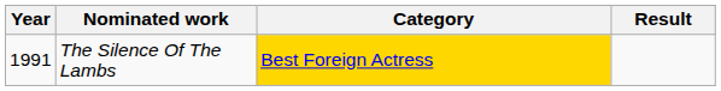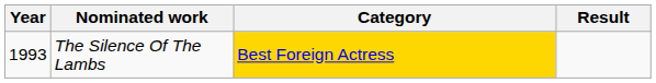The Silence Of The Lambs | Year: 1991 -> 1993
